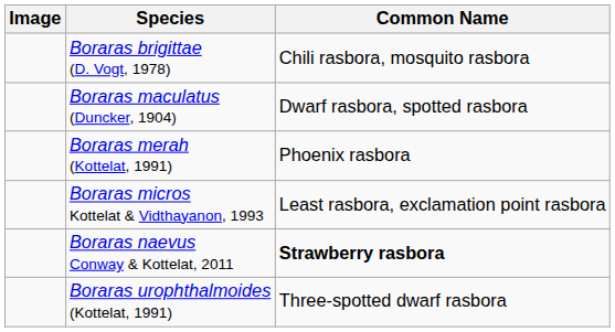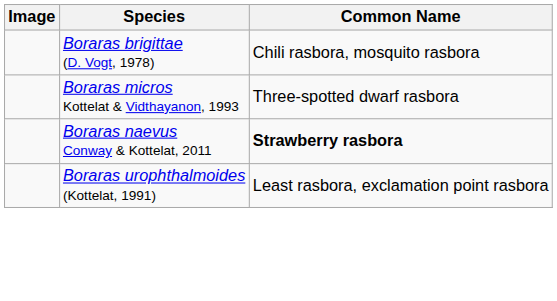- row: Boraras maculatus (Duncker, 1904) | Dwarf rasbora, spotted rasbora
- row: Boraras merah (Kottelat, 1991) | Phoenix rasbora
Boraras micros Kottelat & Vidthayanon, 1993 | Common Name: Least rasbora, exclamation point rasbora -> Three-spotted dwarf rasbora
Boraras urophthalmoides (Kottelat, 1991) | Common Name: Three-spotted dwarf rasbora -> Least rasbora, exclamation point rasbora
